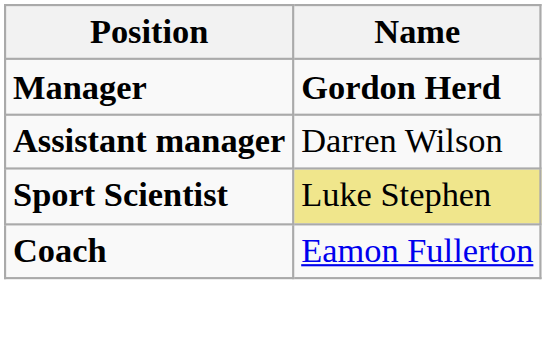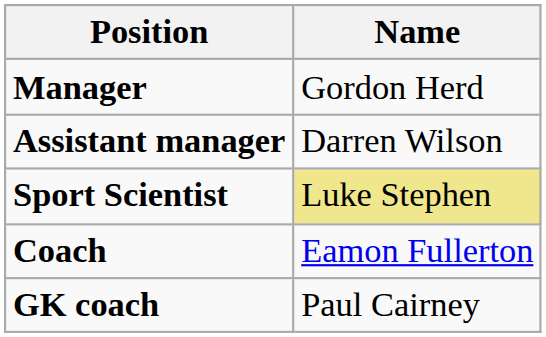Manager | Name: bold -> normal
+ row: GK coach | Paul Cairney
